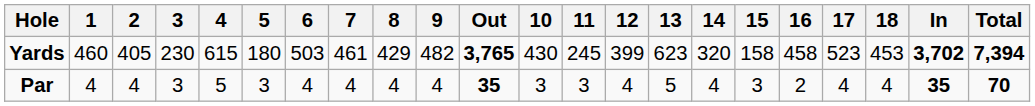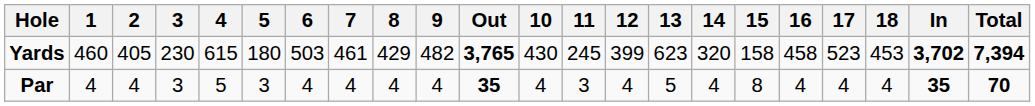Par | 10: 3 -> 4
Par | 15: 3 -> 8
Par | 16: 2 -> 4
